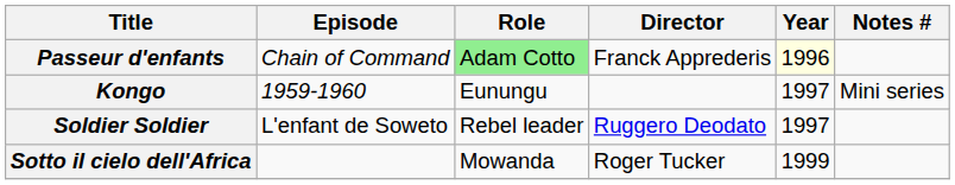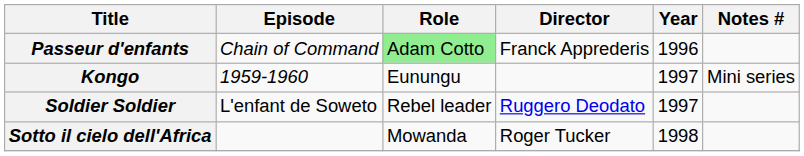Passeur d'enfants | Year: lightyellow background -> no background
Sotto il cielo dell'Africa | Year: 1999 -> 1998
